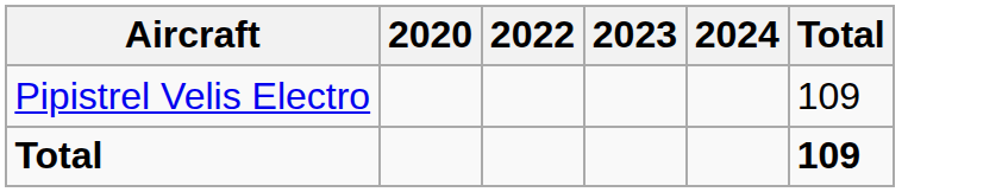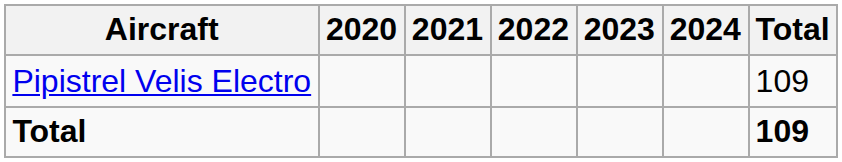+ column: 2021
